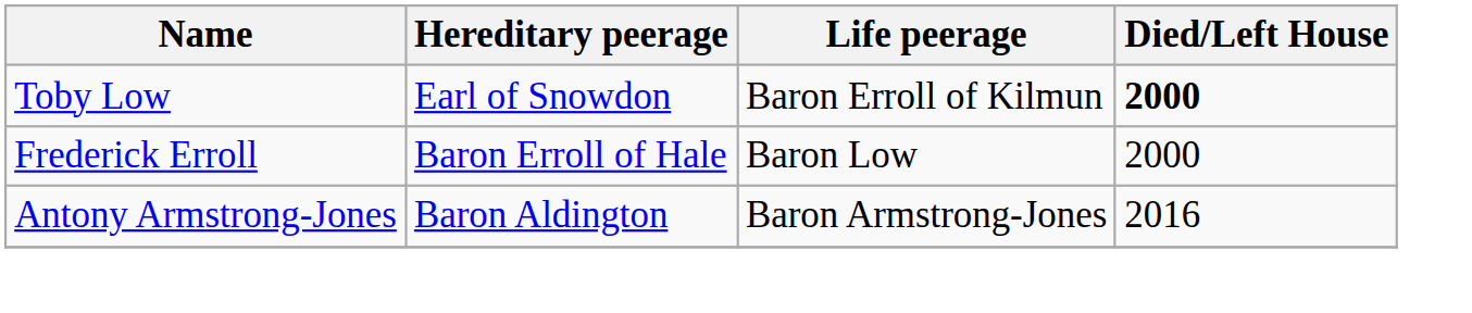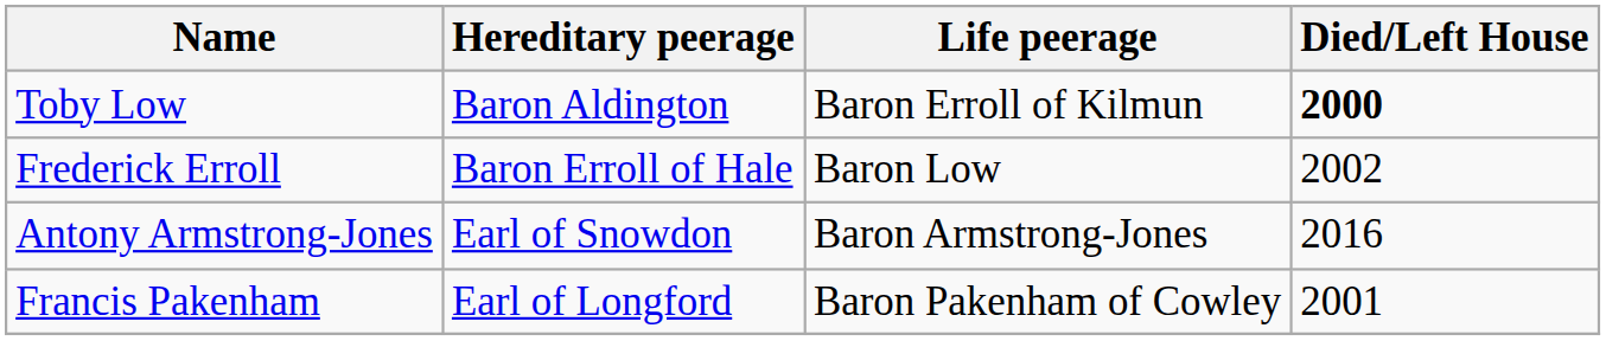Toby Low | Hereditary peerage: Earl of Snowdon -> Baron Aldington
Frederick Erroll | Died/Left House: 2000 -> 2002
Antony Armstrong-Jones | Hereditary peerage: Baron Aldington -> Earl of Snowdon
+ row: Francis Pakenham | Earl of Longford | Baron Pakenham of Cowley | 2001
